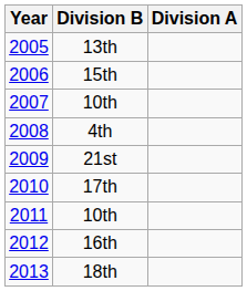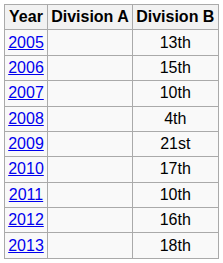columns swapped: Division A <-> Division B
